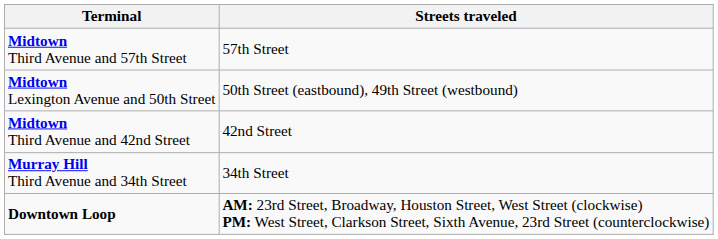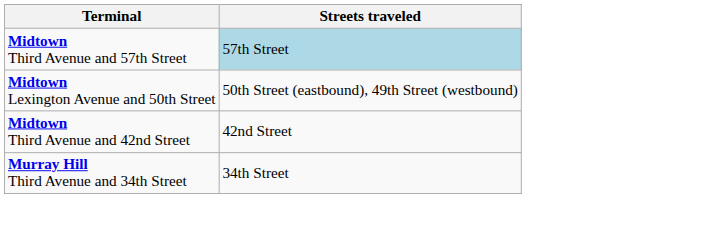Midtown Third Avenue and 57th Street | Streets traveled: no background -> lightblue background
- row: Downtown Loop | AM: 23rd Street, Broadway, Houston Street, West Street (clockwise) PM: West Street, Clarkson Street, Sixth Avenue, 23rd Street (counterclockwise)
